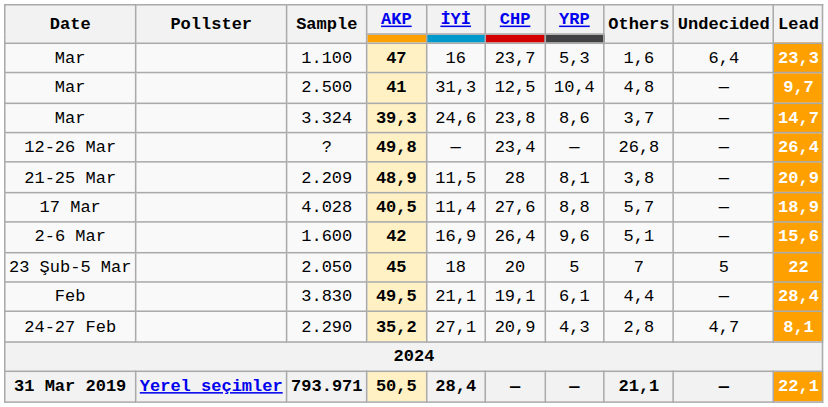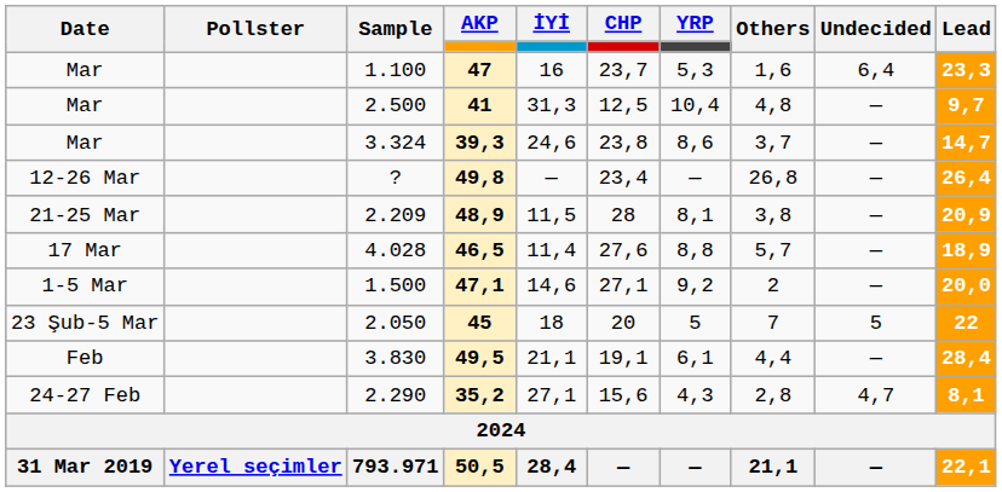4.028 | AKP: 40,5 -> 46,5
- row: 2-6 Mar | 1.600 | 42 | 16,9 | 26,4 | 9,6 | 5,1 | — | 15,6
+ row: 1-5 Mar | 1.500 | 47,1 | 14,6 | 27,1 | 9,2 | 2 | — | 20,0
2.290 | CHP: 20,9 -> 15,6
